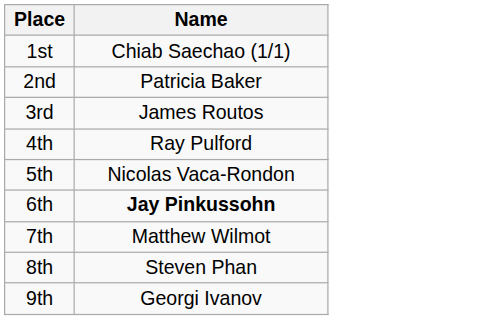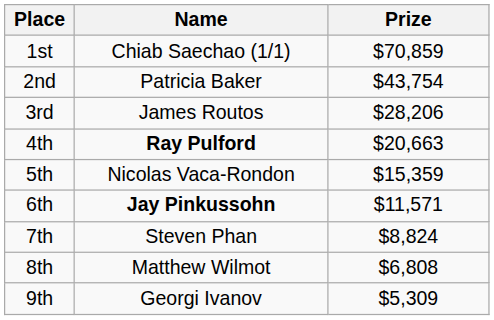+ column: Prize | $70,859 | $43,754 | $28,206 | $20,663 | $15,359 | $11,571 | $8,824 | $6,808 | $5,309
4th | Name: normal -> bold
7th | Name: Matthew Wilmot -> Steven Phan
8th | Name: Steven Phan -> Matthew Wilmot
